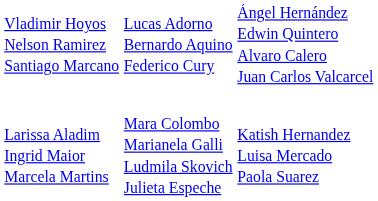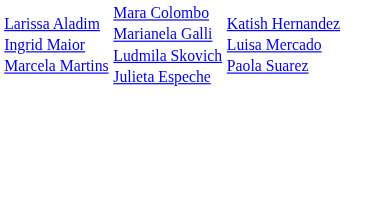- row: Vladimir Hoyos Nelson Ramirez Santiago Marcano | Lucas Adorno Bernardo Aquino Federico Cury | Ángel Hernández Edwin Quintero Alvaro Calero Juan Carlos Valcarcel
